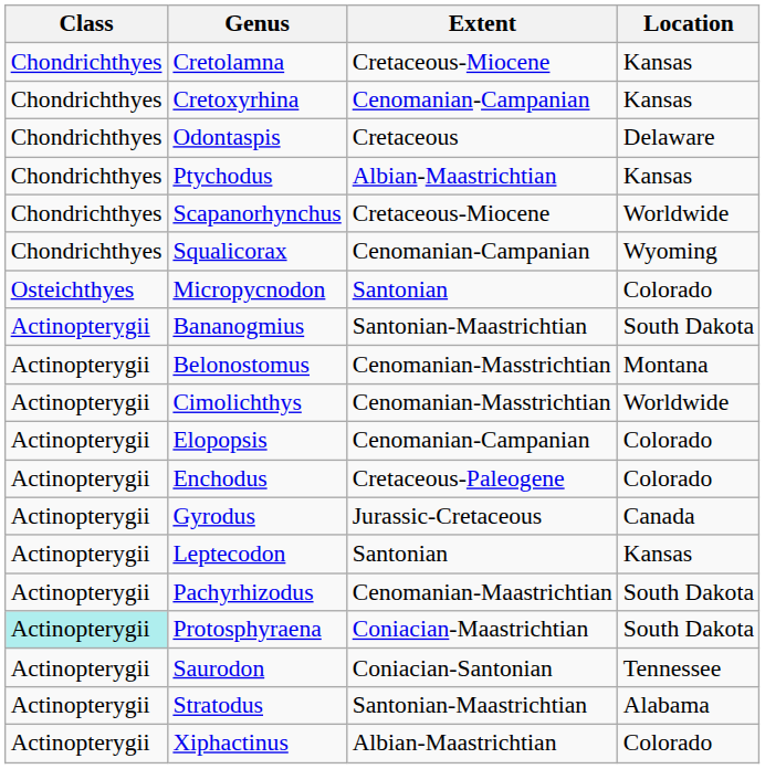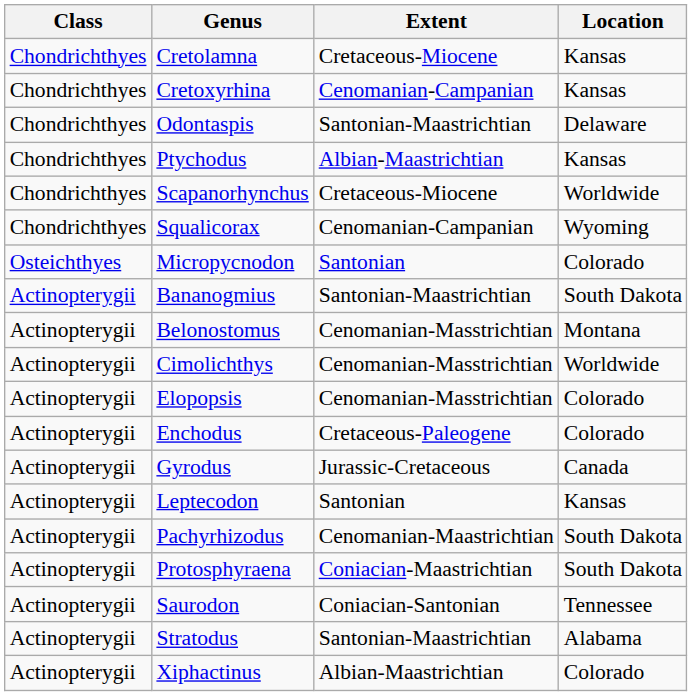Odontaspis | Extent: Cretaceous -> Santonian-Maastrichtian
Elopopsis | Extent: Cenomanian-Campanian -> Cenomanian-Masstrichtian
Protosphyraena | Class: paleturquoise background -> no background
